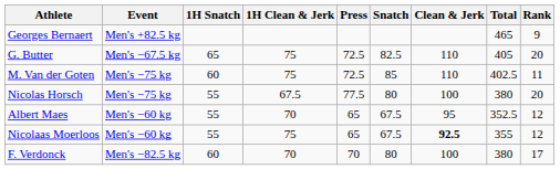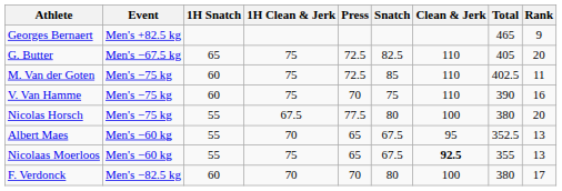+ row: V. Van Hamme | Men's −75 kg | 60 | 75 | 70 | 75 | 110 | 390 | 16
Albert Maes | Rank: 12 -> 13
Nicolaas Moerloos | Rank: 12 -> 13
